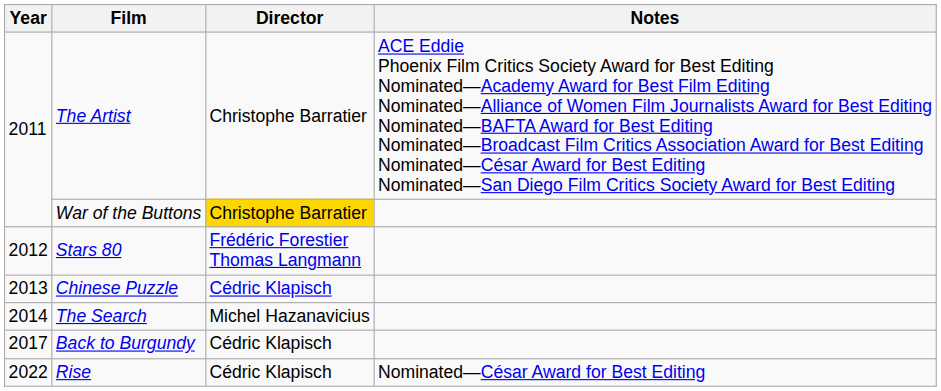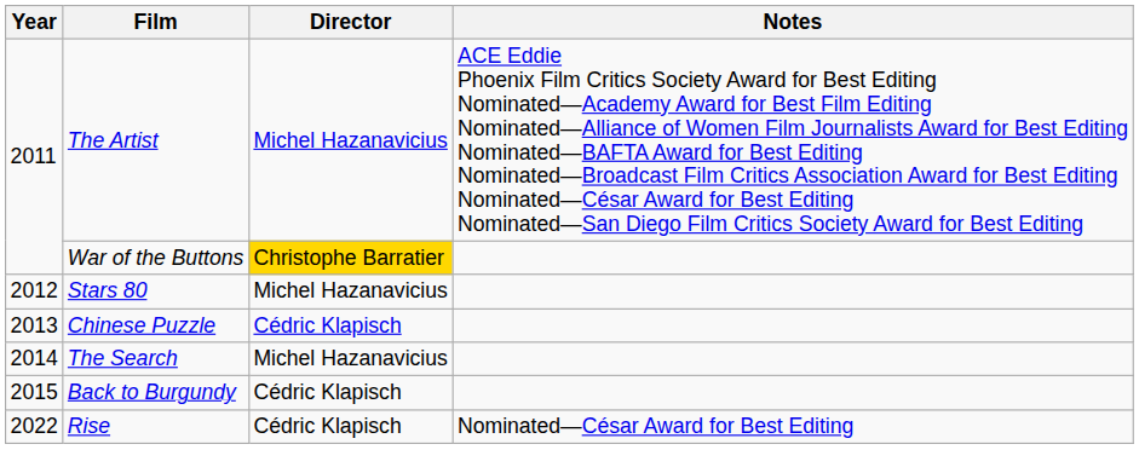The Artist | Director: Christophe Barratier -> Michel Hazanavicius
Stars 80 | Director: Frédéric Forestier Thomas Langmann -> Michel Hazanavicius
Back to Burgundy | Year: 2017 -> 2015
